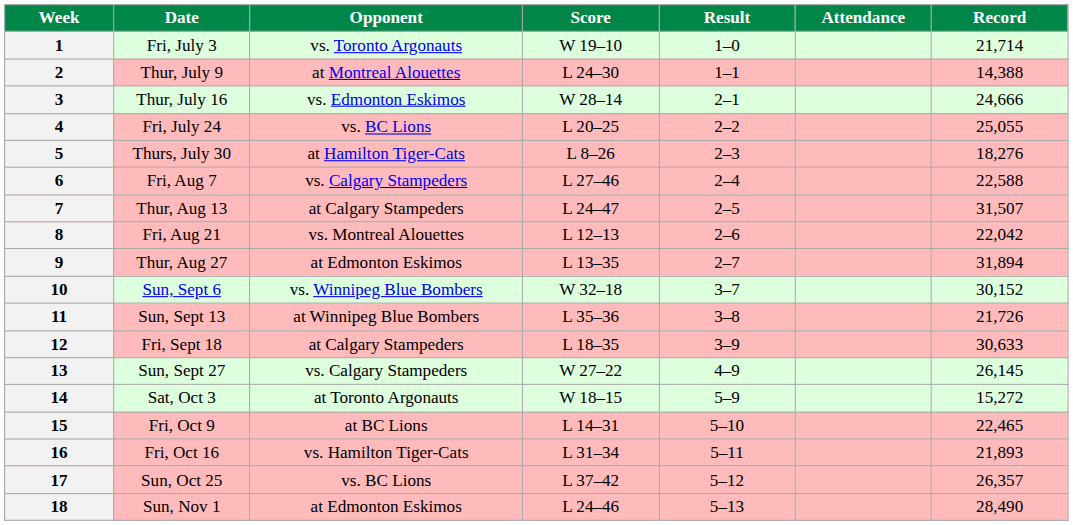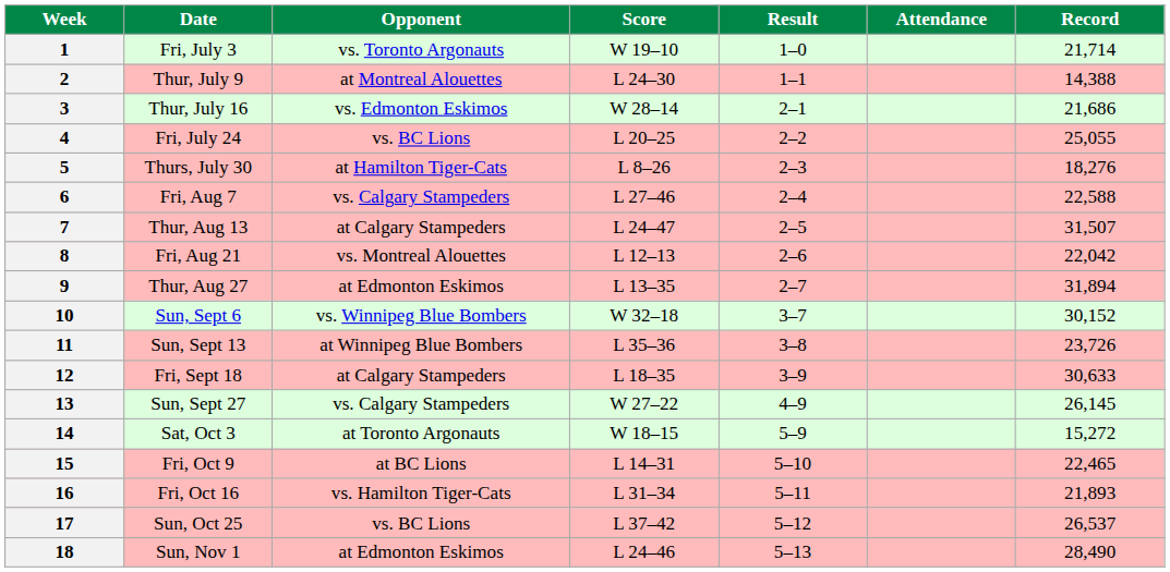3 | Record: 24,666 -> 21,686
11 | Record: 21,726 -> 23,726
17 | Record: 26,357 -> 26,537
